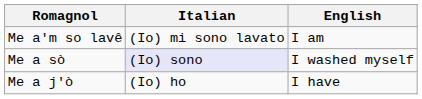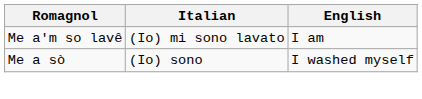Me a sò | Italian: lavender background -> no background
- row: Me a j'ò | (Io) ho | I have
